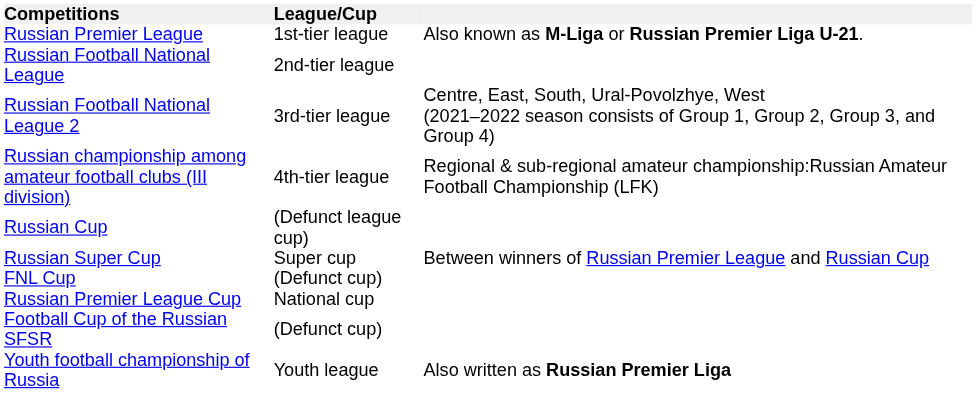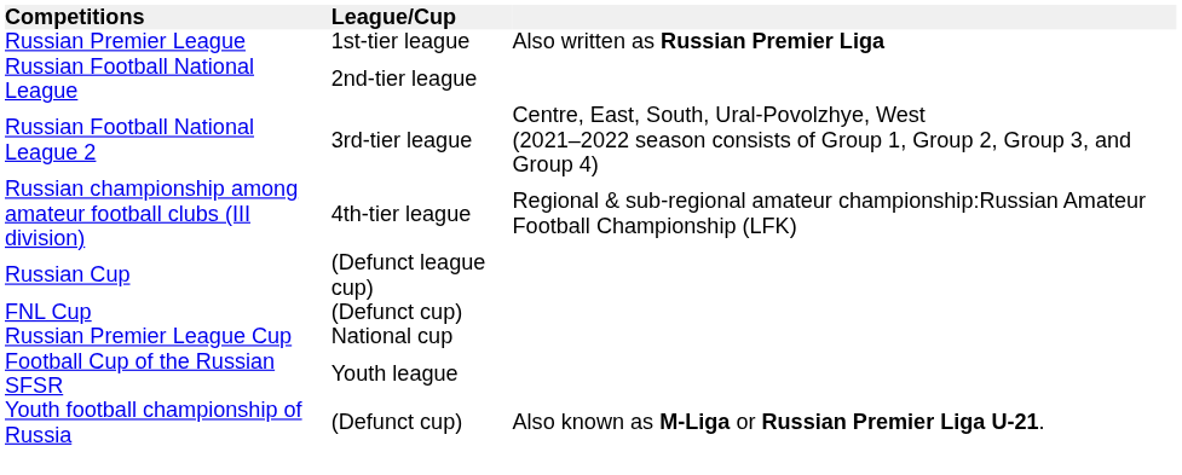Russian Premier League | column 3: Also known as M-Liga or Russian Premier Liga U-21. -> Also written as Russian Premier Liga
- row: Russian Super Cup | Super cup | Between winners of Russian Premier League and Russian Cup
Football Cup of the Russian SFSR | League/Cup: (Defunct cup) -> Youth league
Youth football championship of Russia | League/Cup: Youth league -> (Defunct cup)
Youth football championship of Russia | column 3: Also written as Russian Premier Liga -> Also known as M-Liga or Russian Premier Liga U-21.
